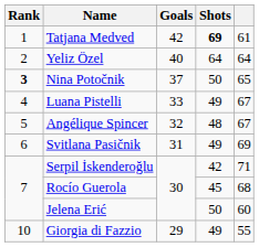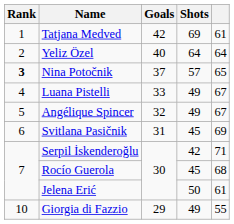Tatjana Medved | Shots: bold -> normal
Nina Potočnik | Shots: 50 -> 57
Angélique Spincer | Shots: 48 -> 49
Svitlana Pasičnik | Shots: 49 -> 45
Jelena Erić | column 5: 60 -> 61
